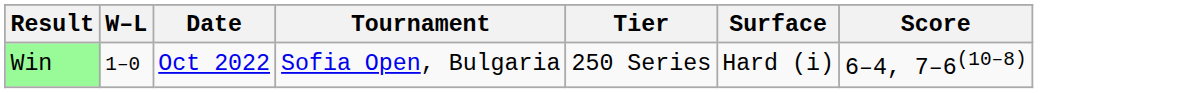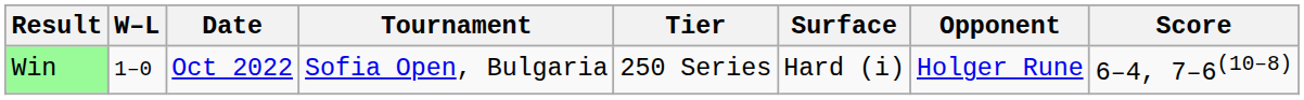+ column: Opponent | Holger Rune
